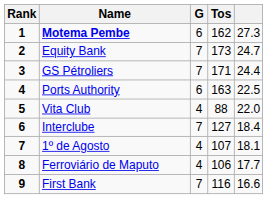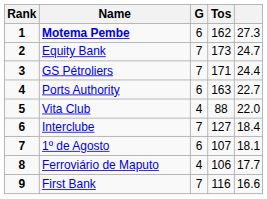Ports Authority | column 5: 22.5 -> 22.7
1º de Agosto | G: 4 -> 6
